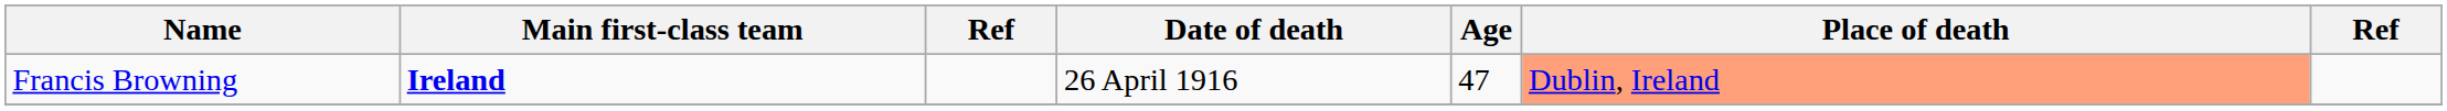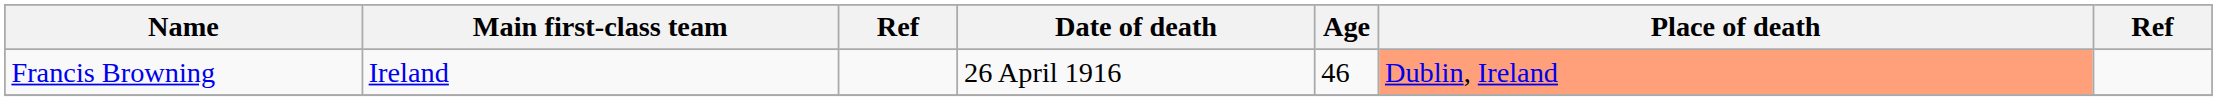Francis Browning | Main first-class team: bold -> normal
Francis Browning | Age: 47 -> 46
